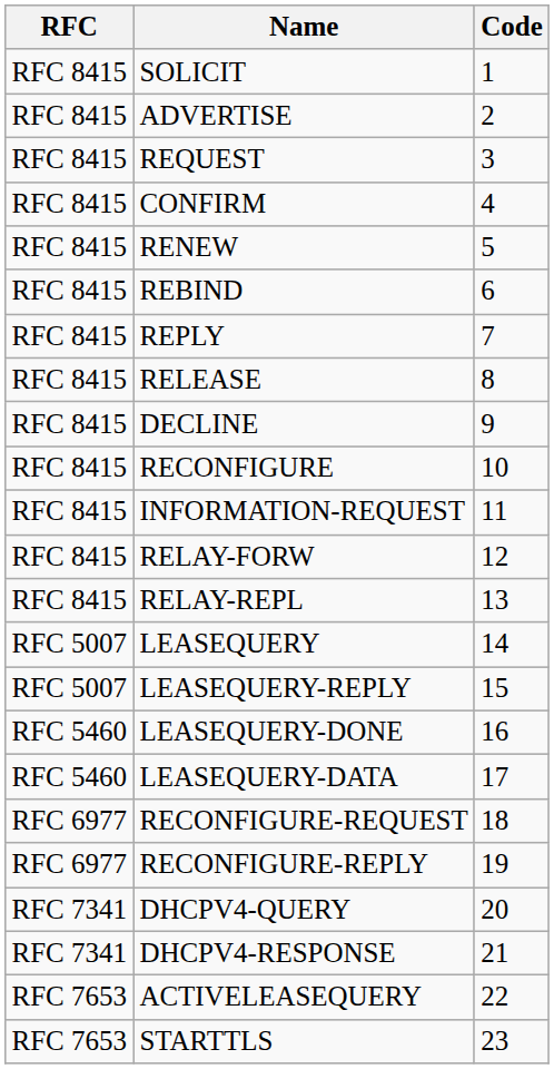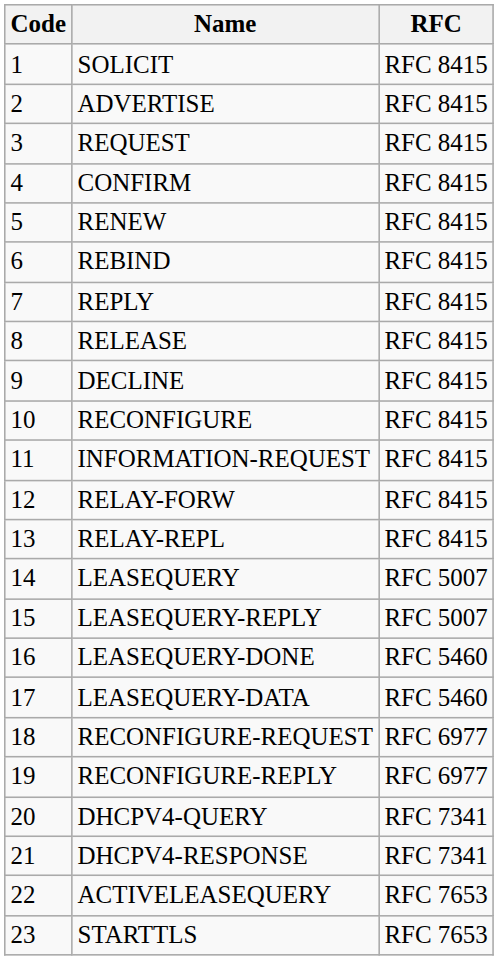columns swapped: Code <-> RFC
